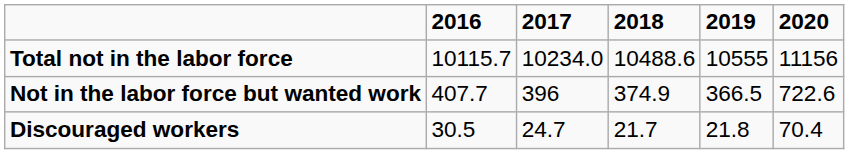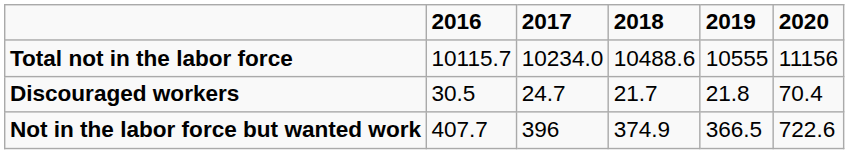rows swapped: Discouraged workers <-> Not in the labor force but wanted work
